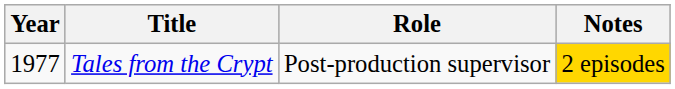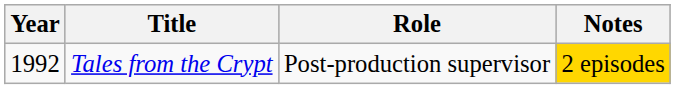Tales from the Crypt | Year: 1977 -> 1992
